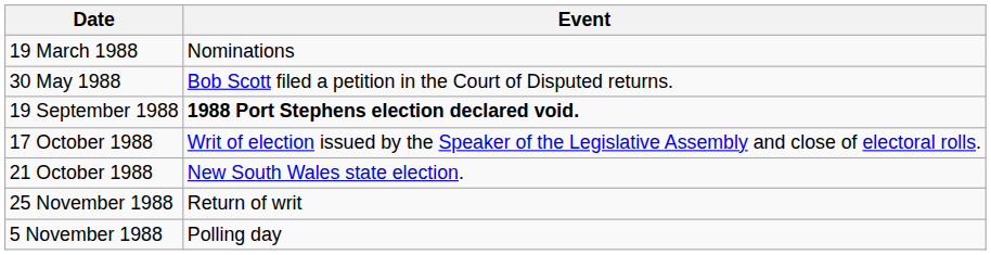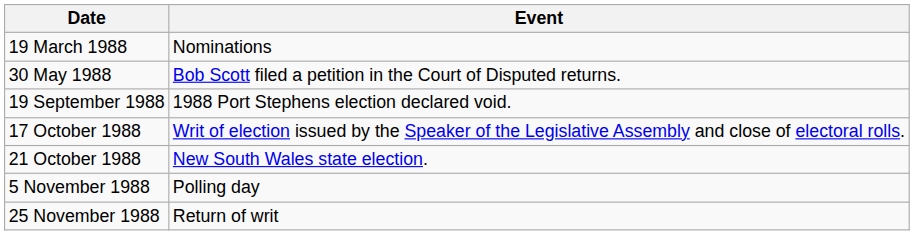19 September 1988 | Event: bold -> normal
rows swapped: 5 November 1988 <-> 25 November 1988
